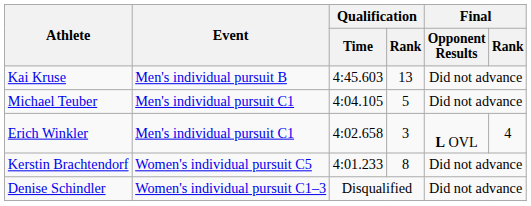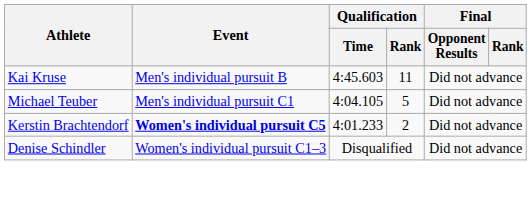Kai Kruse | Qualification / Rank: 13 -> 11
- row: Erich Winkler | Men's individual pursuit C1 | 4:02.658 | 3 | L OVL | 4
Kerstin Brachtendorf | Event: normal -> bold
Kerstin Brachtendorf | Qualification / Rank: 8 -> 2
